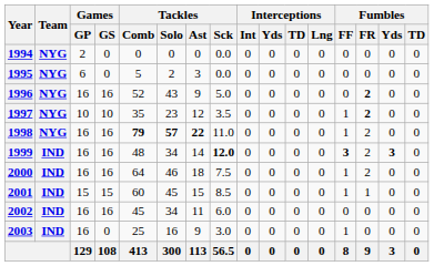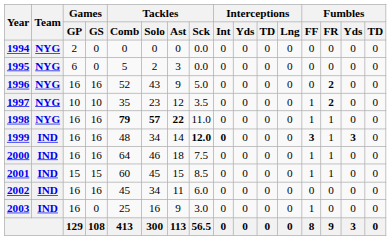1998 | Fumbles / FR: 2 -> 1
1999 | Interceptions / Int: normal -> bold
1999 | Fumbles / FR: 2 -> 1
2000 | Fumbles / FR: 2 -> 1
